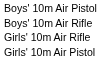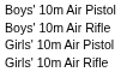rows swapped: Girls' 10m Air Pistol <-> Girls' 10m Air Rifle
